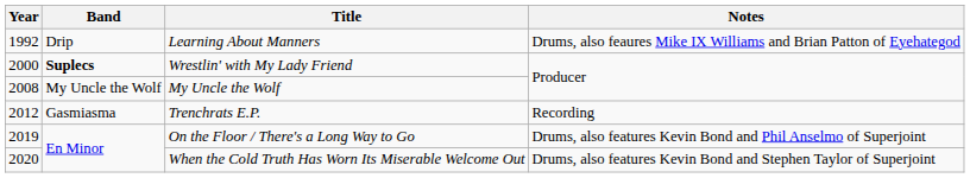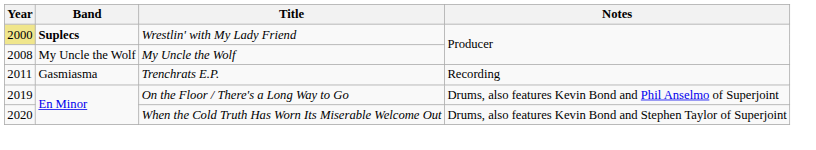- row: 1992 | Drip | Learning About Manners | Drums, also feaures Mike IX Williams and Brian Patton of Eyehategod
Wrestlin' with My Lady Friend | Year: no background -> khaki background
Trenchrats E.P. | Year: 2012 -> 2011
